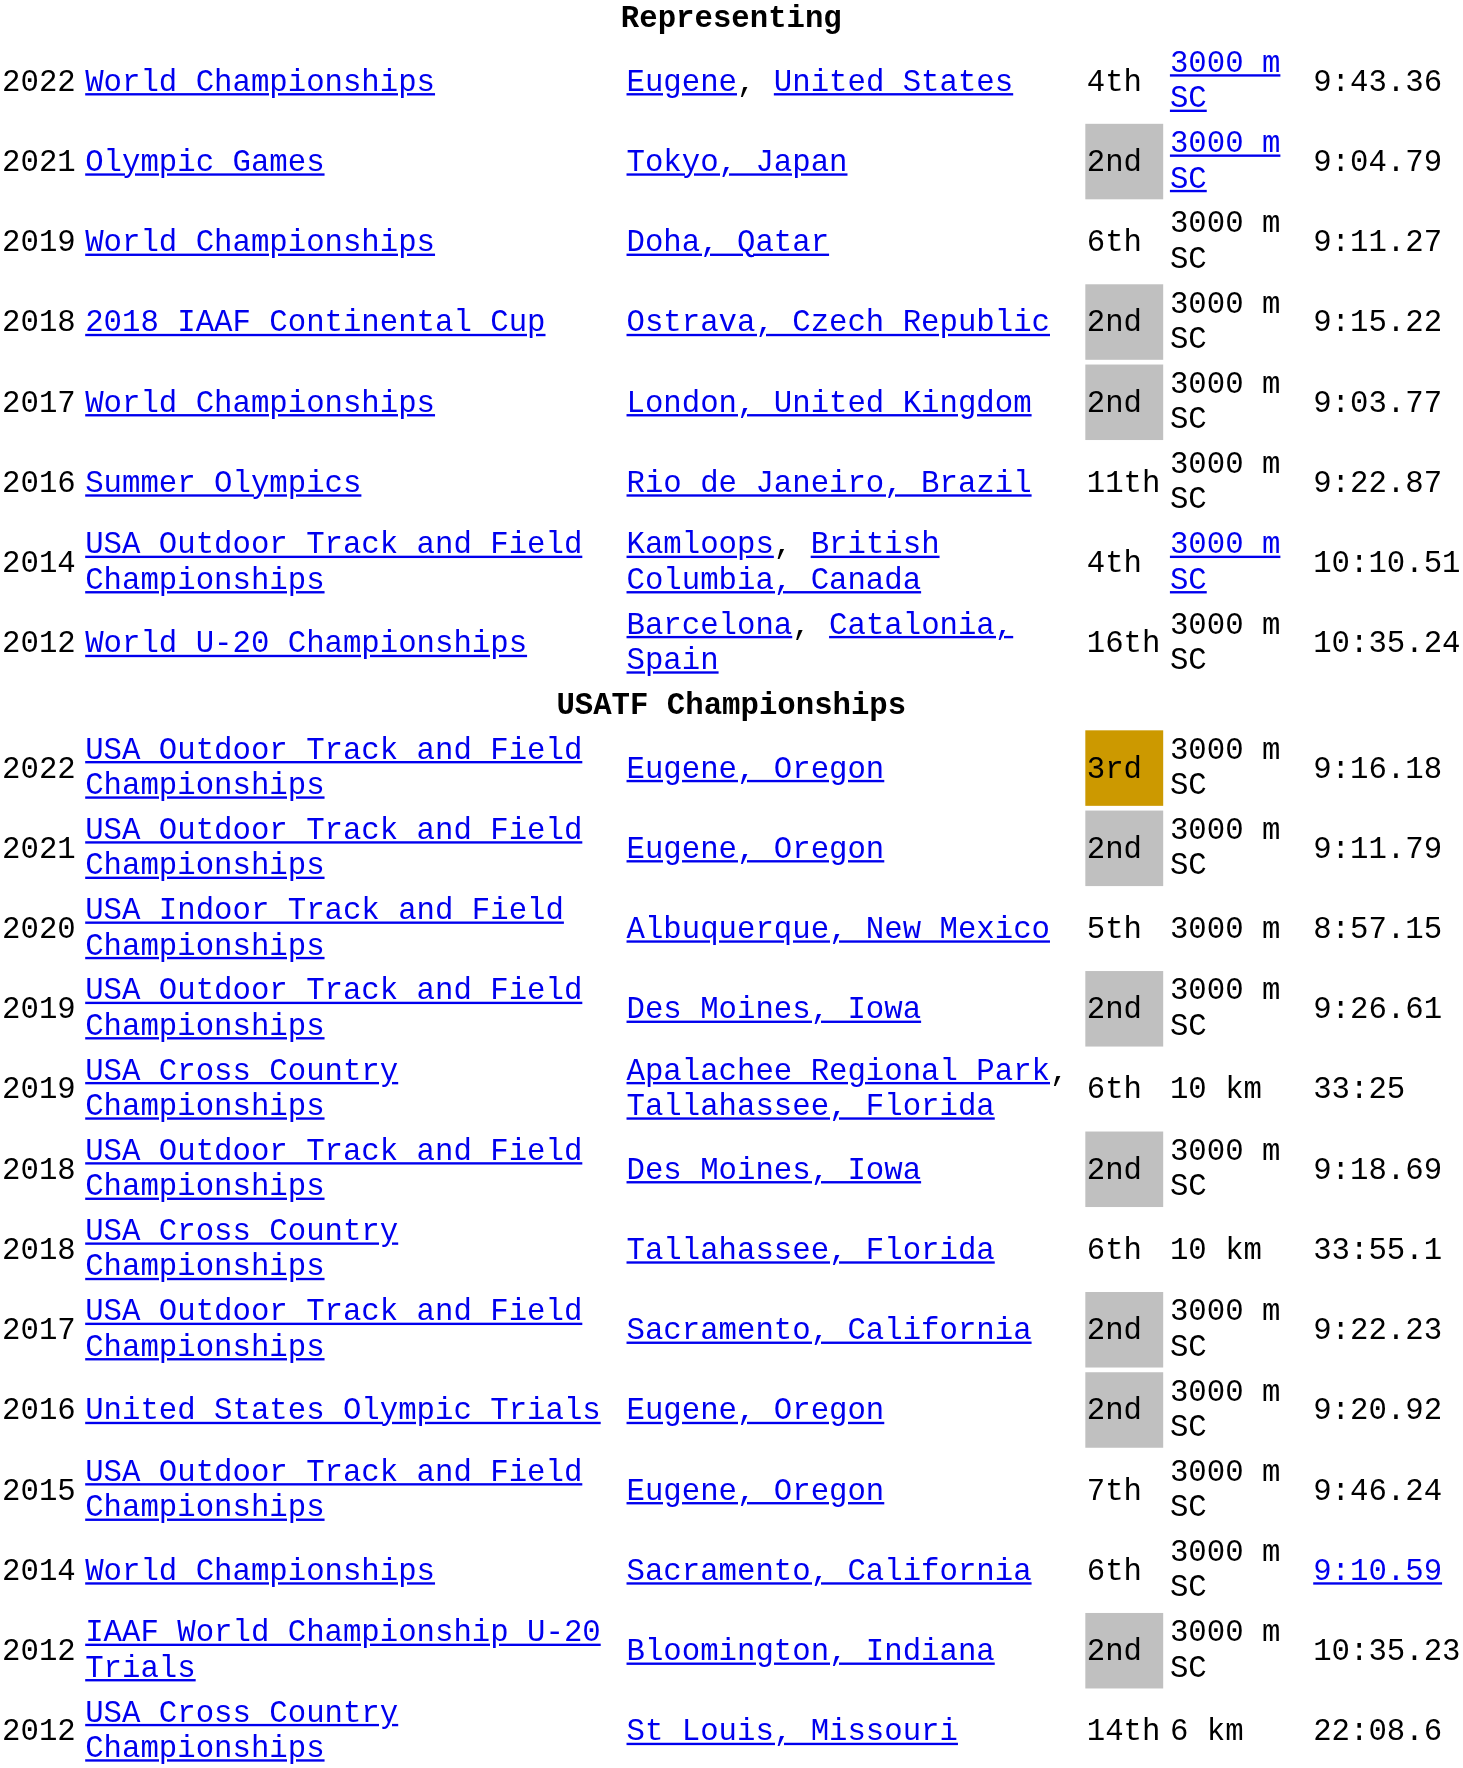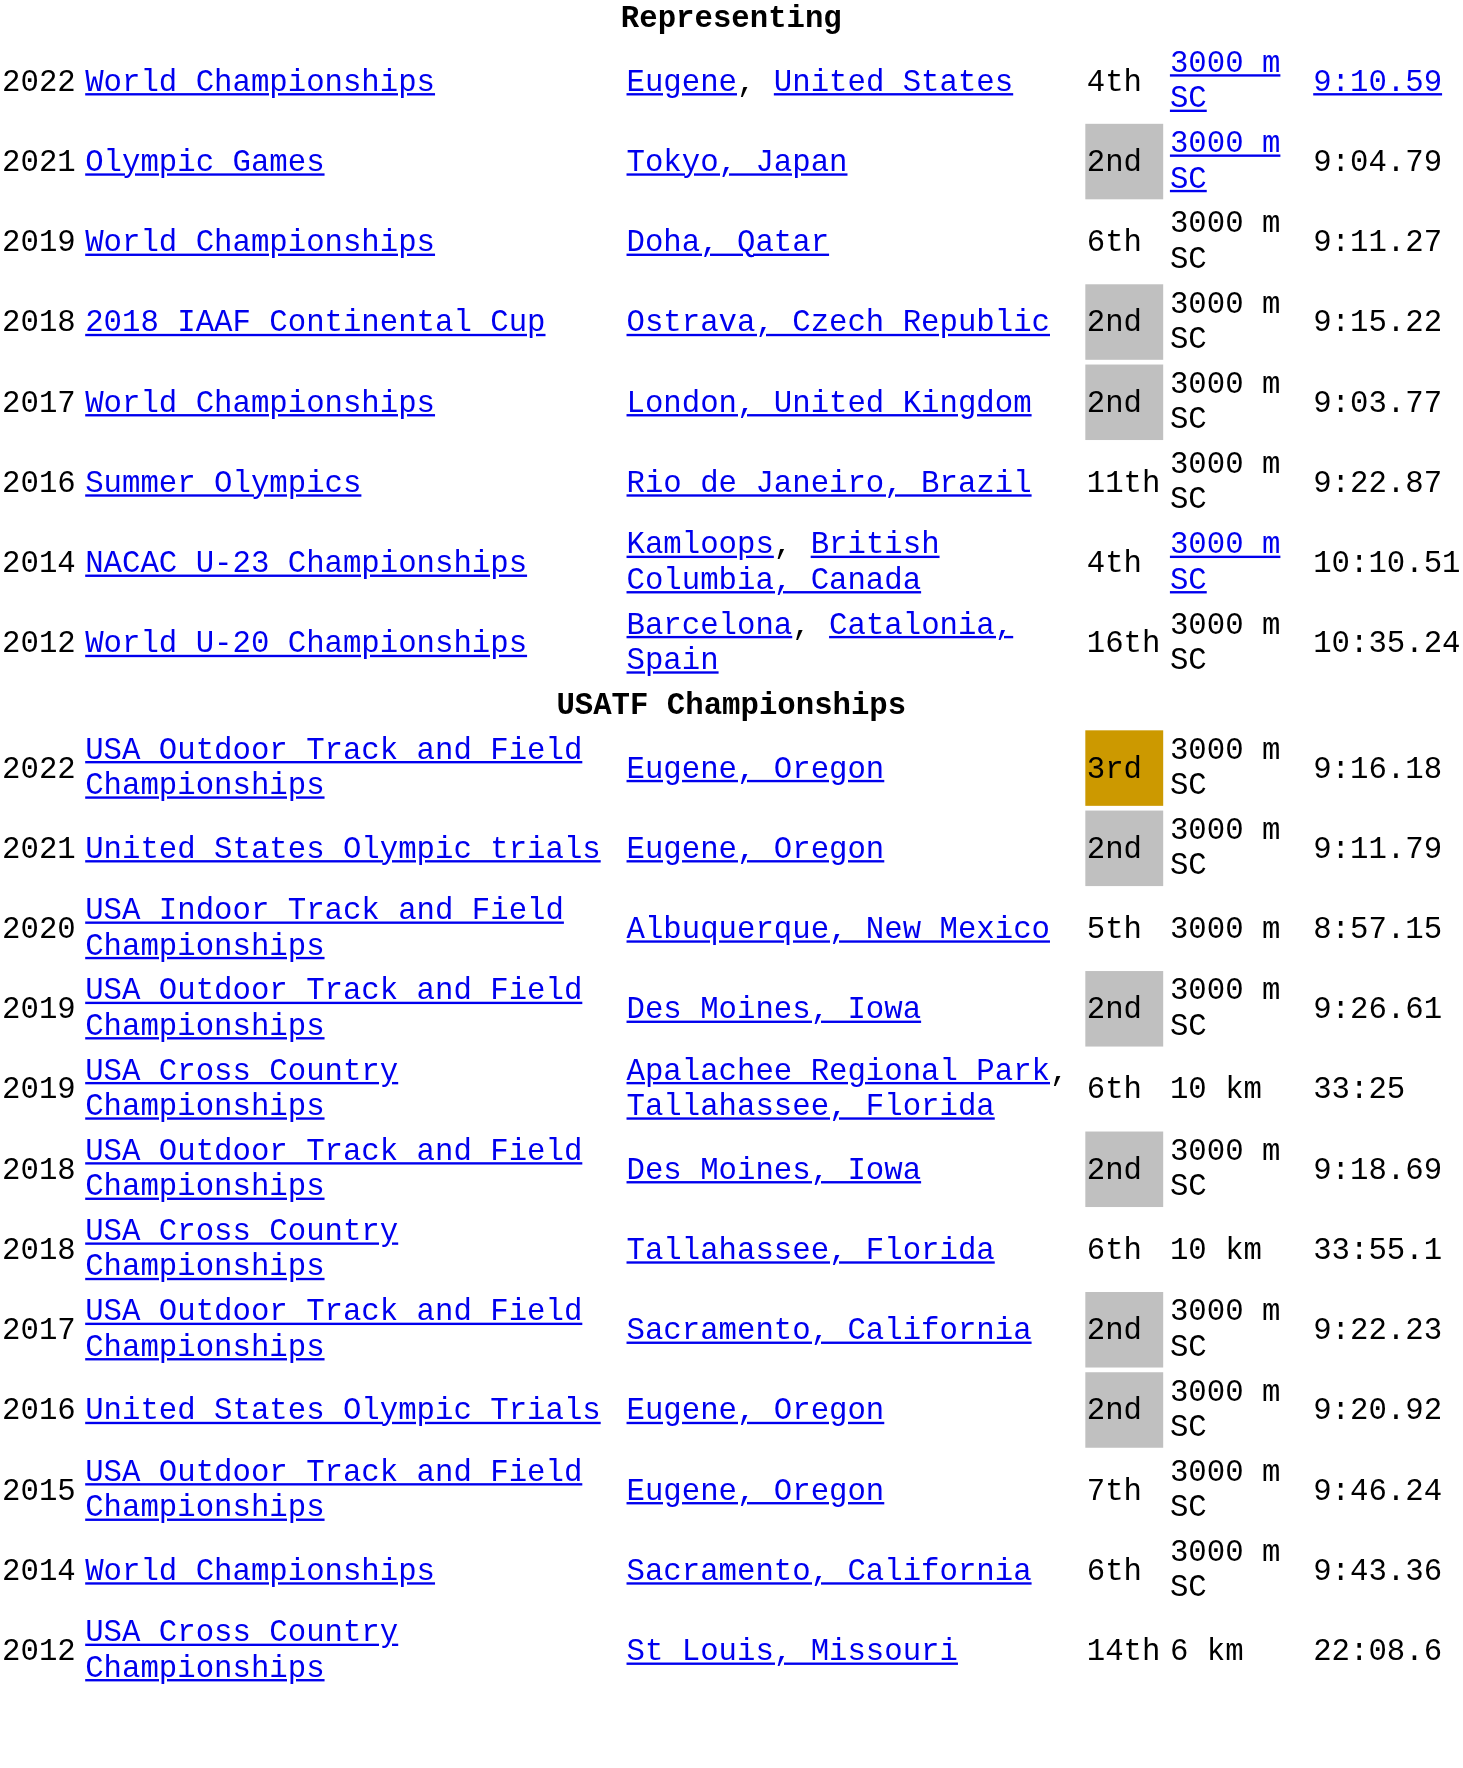Eugene, United States | column 6: 9:43.36 -> 9:10.59
Kamloops, British Columbia, Canada | column 2: USA Outdoor Track and Field Championships -> NACAC U-23 Championships
2021 / Eugene, Oregon | column 2: USA Outdoor Track and Field Championships -> United States Olympic trials
2014 / Sacramento, California | column 6: 9:10.59 -> 9:43.36
- row: 2012 | IAAF World Championship U-20 Trials | Bloomington, Indiana | 2nd | 3000 m SC | 10:35.23
